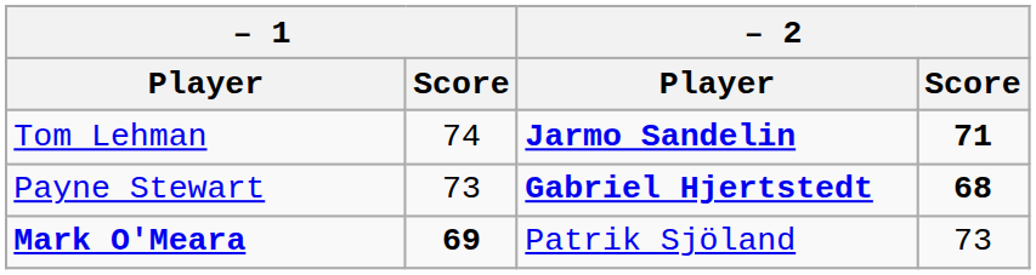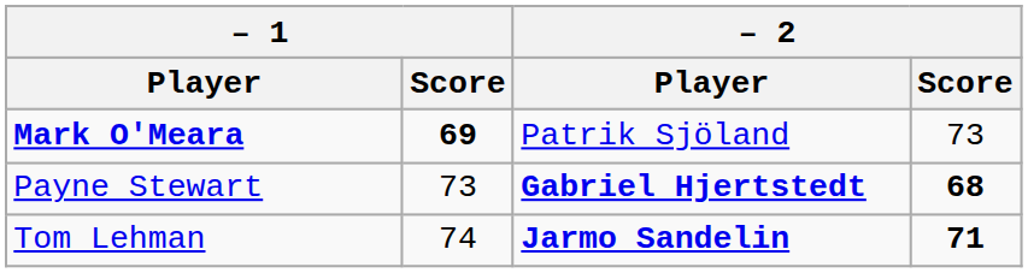rows swapped: Mark O'Meara <-> Tom Lehman
